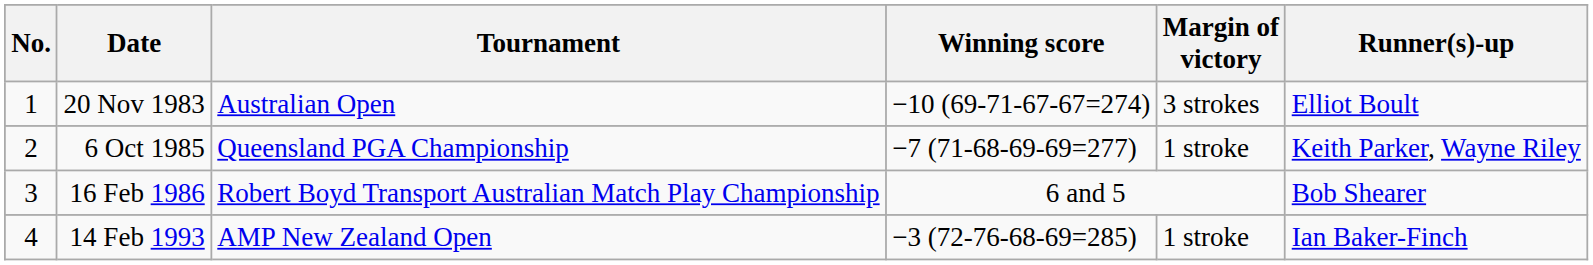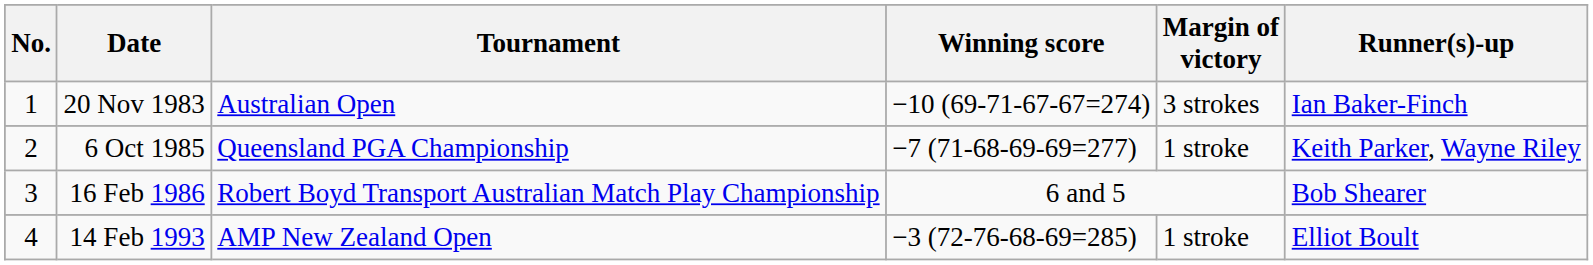20 Nov 1983 | Runner(s)-up: Elliot Boult -> Ian Baker-Finch
14 Feb 1993 | Runner(s)-up: Ian Baker-Finch -> Elliot Boult
